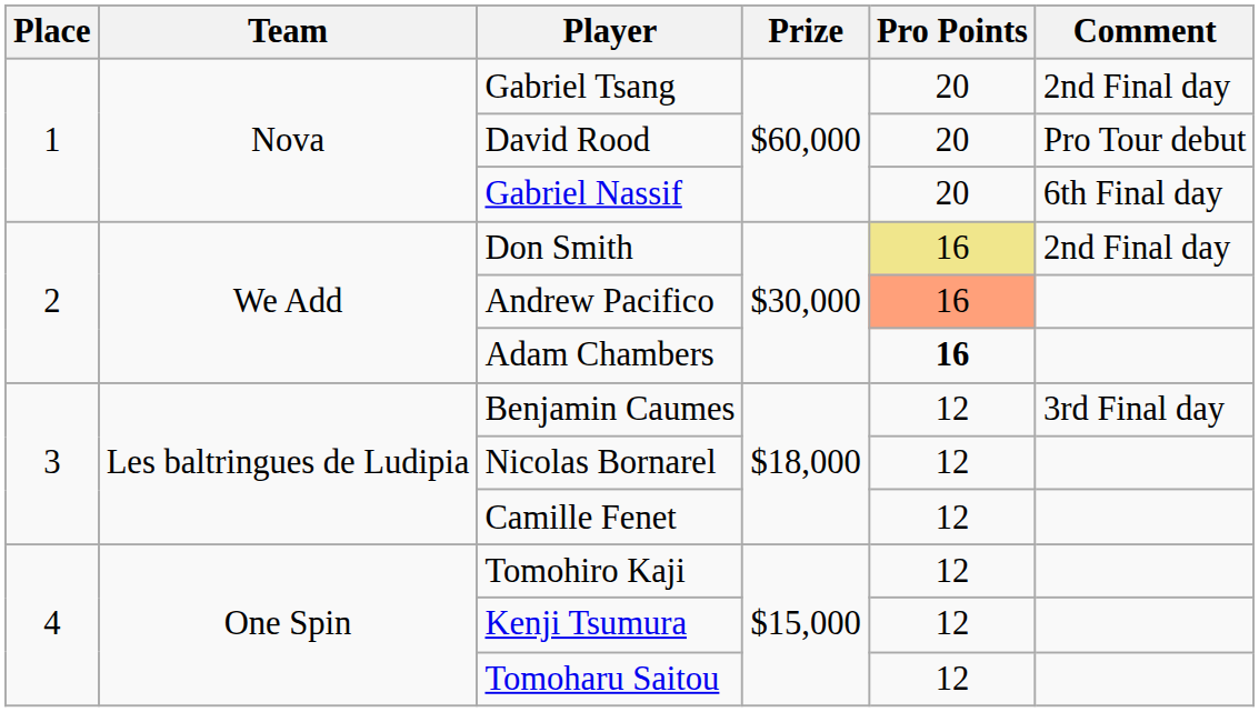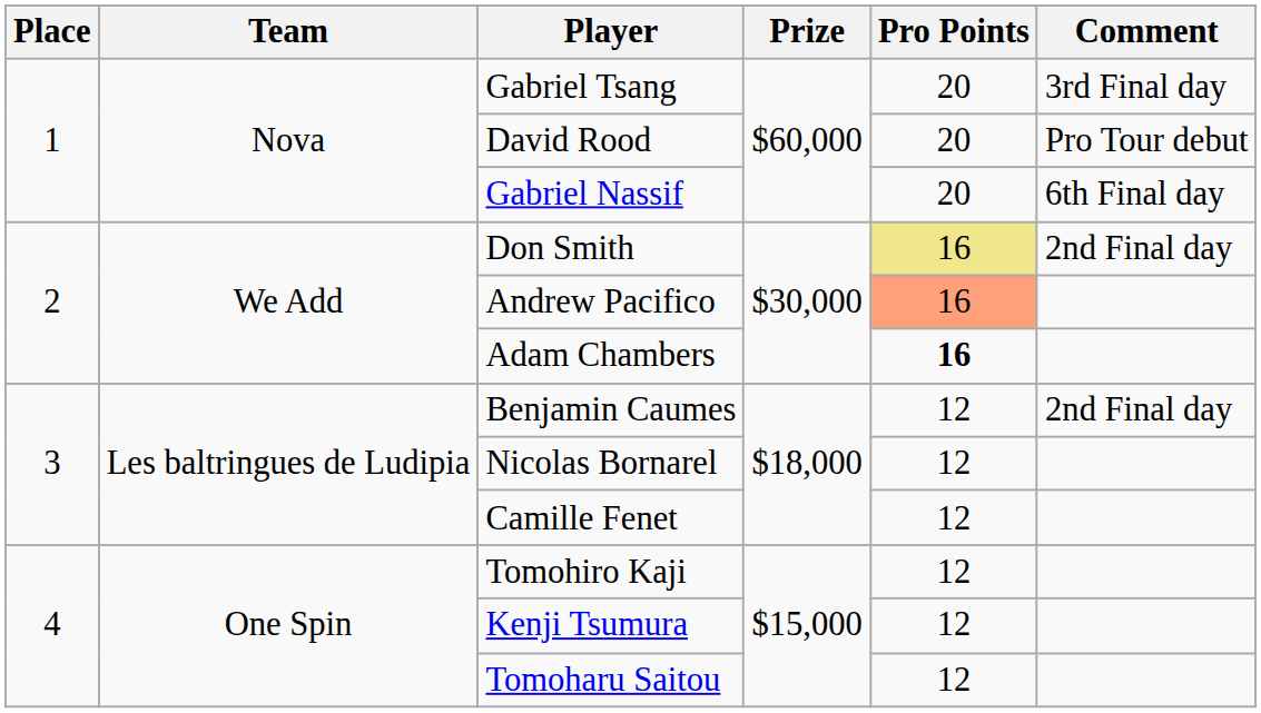Gabriel Tsang | Comment: 2nd Final day -> 3rd Final day
Benjamin Caumes | Comment: 3rd Final day -> 2nd Final day
